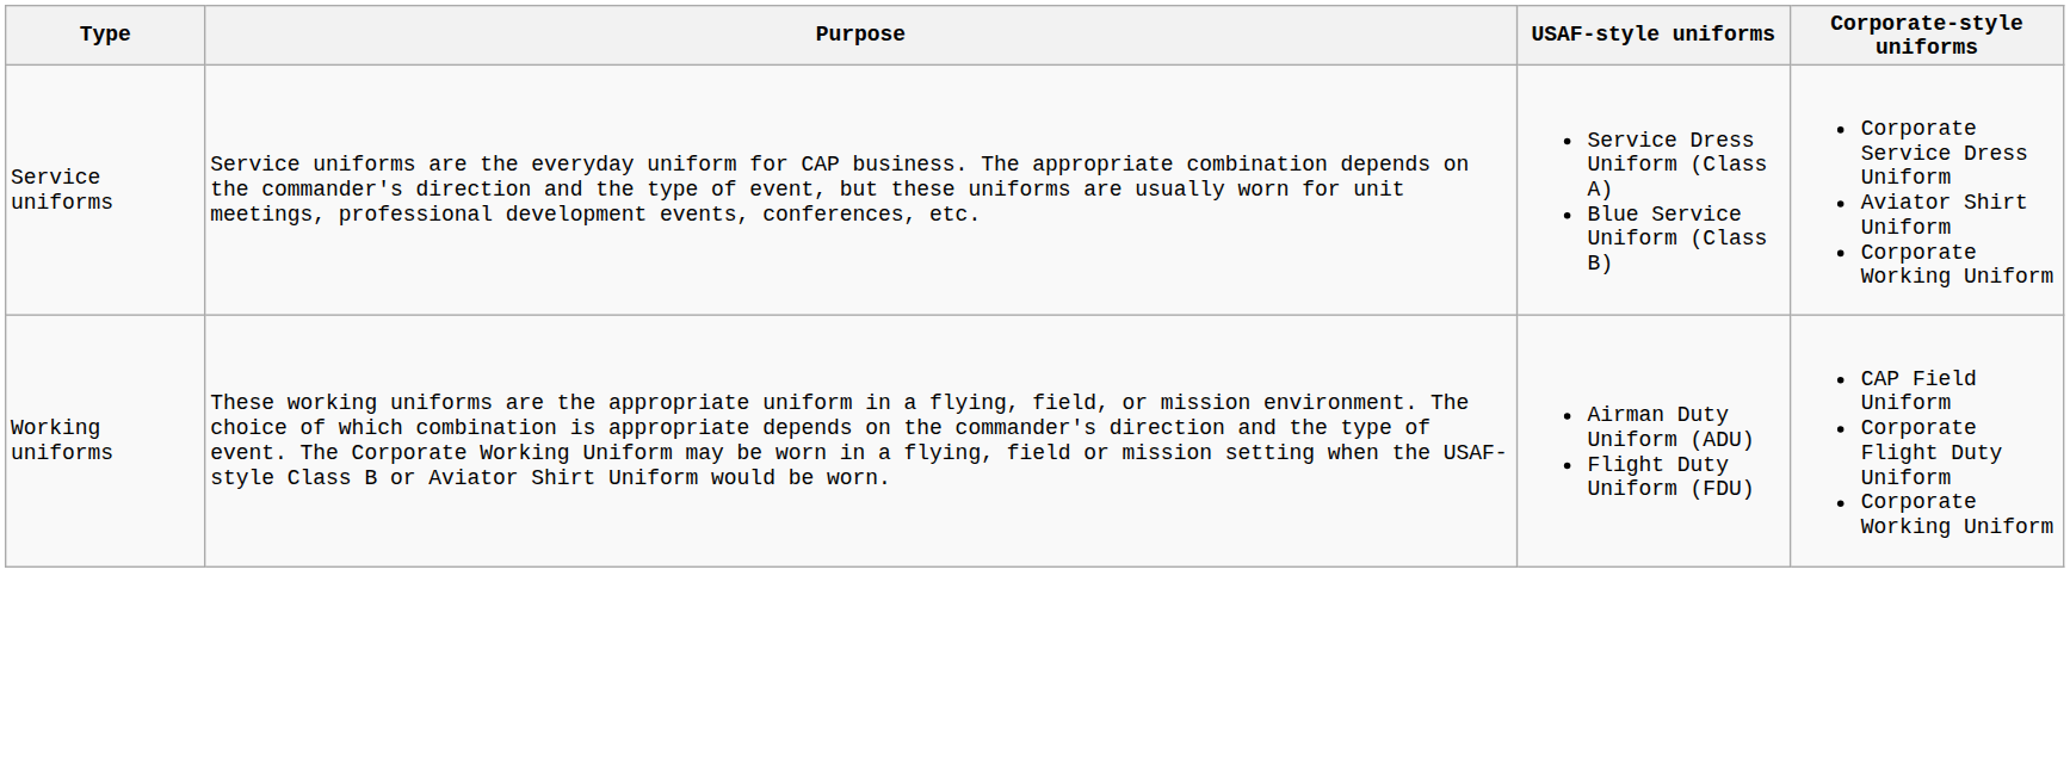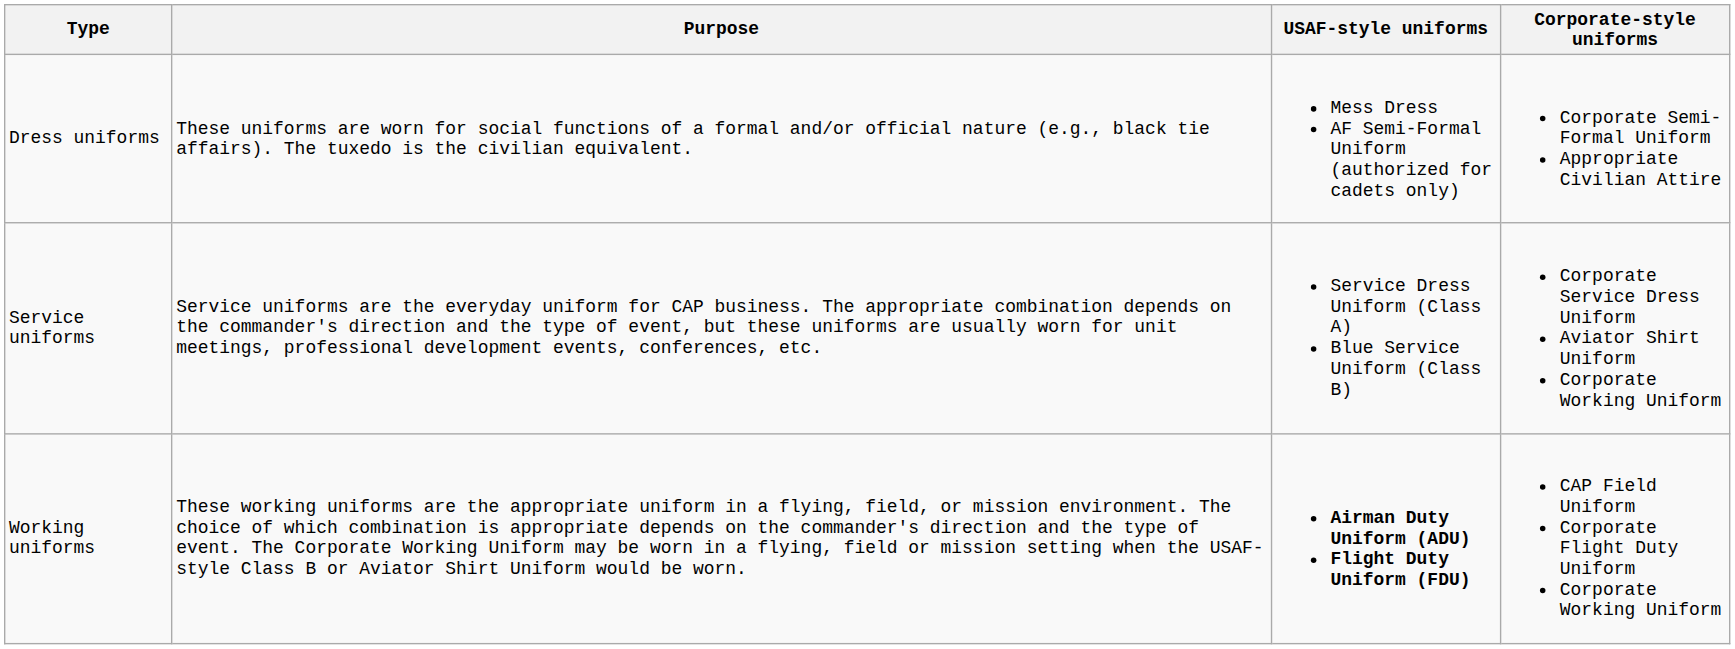+ row: Dress uniforms | These uniforms are worn for social functions of a formal and/or official nature (e.g., black tie affairs). The tuxedo is the civilian equivalent. | Mess Dress AF Semi-Formal Uniform (authorized for cadets only) | Corporate Semi-Formal Uniform Appropriate Civilian Attire
Working uniforms | USAF-style uniforms: normal -> bold
